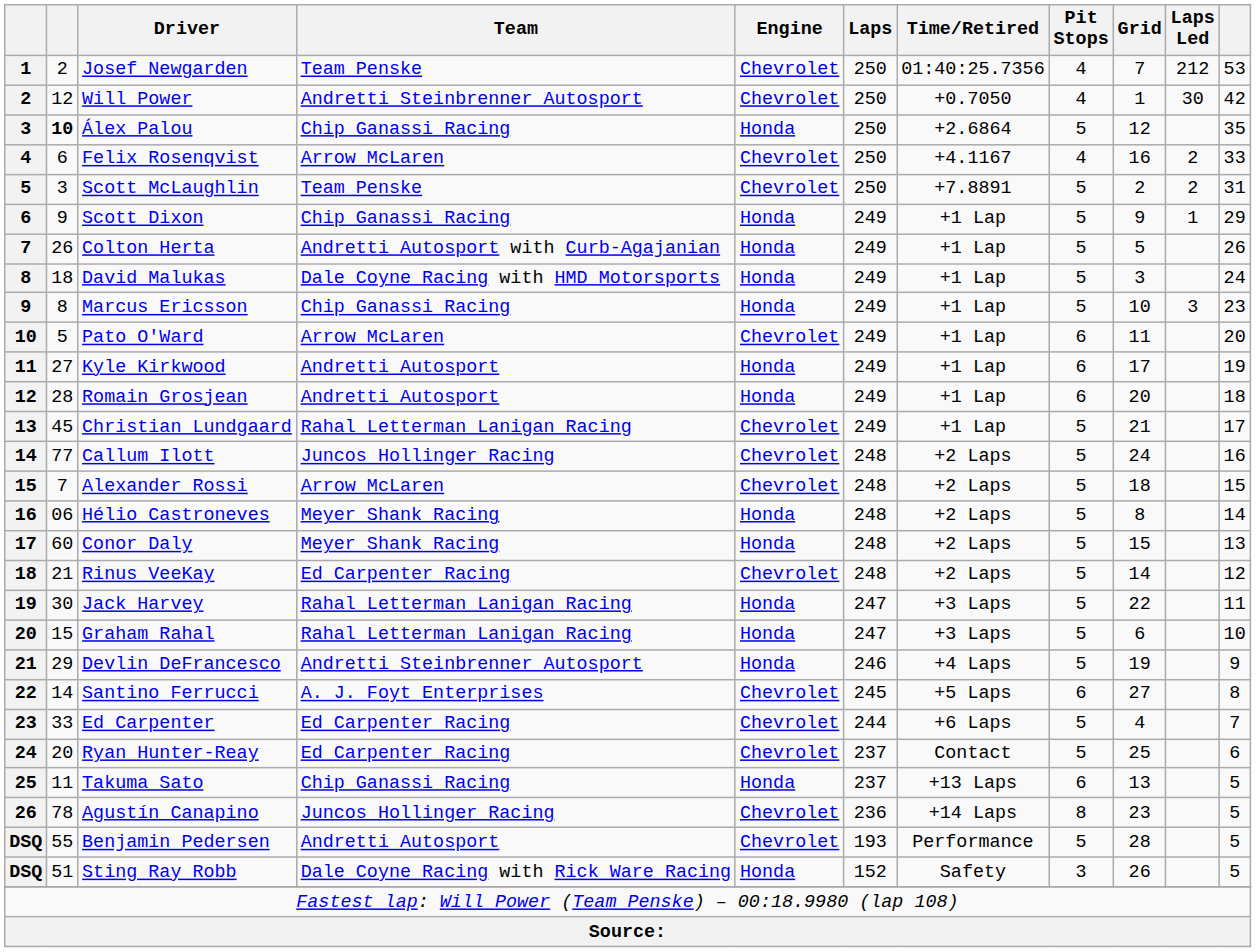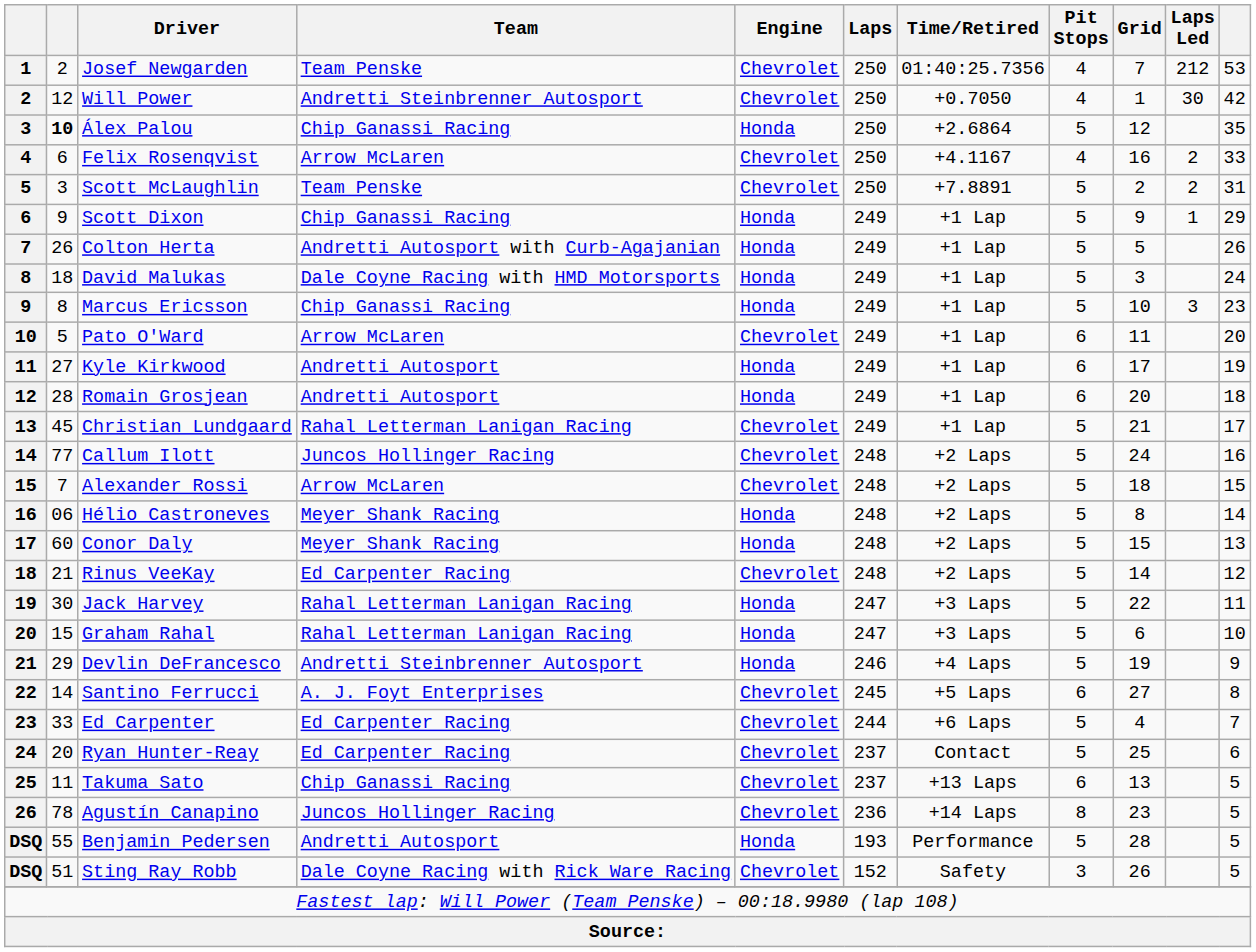Takuma Sato | Engine: Honda -> Chevrolet
Benjamin Pedersen | Engine: Chevrolet -> Honda
Sting Ray Robb | Engine: Honda -> Chevrolet
